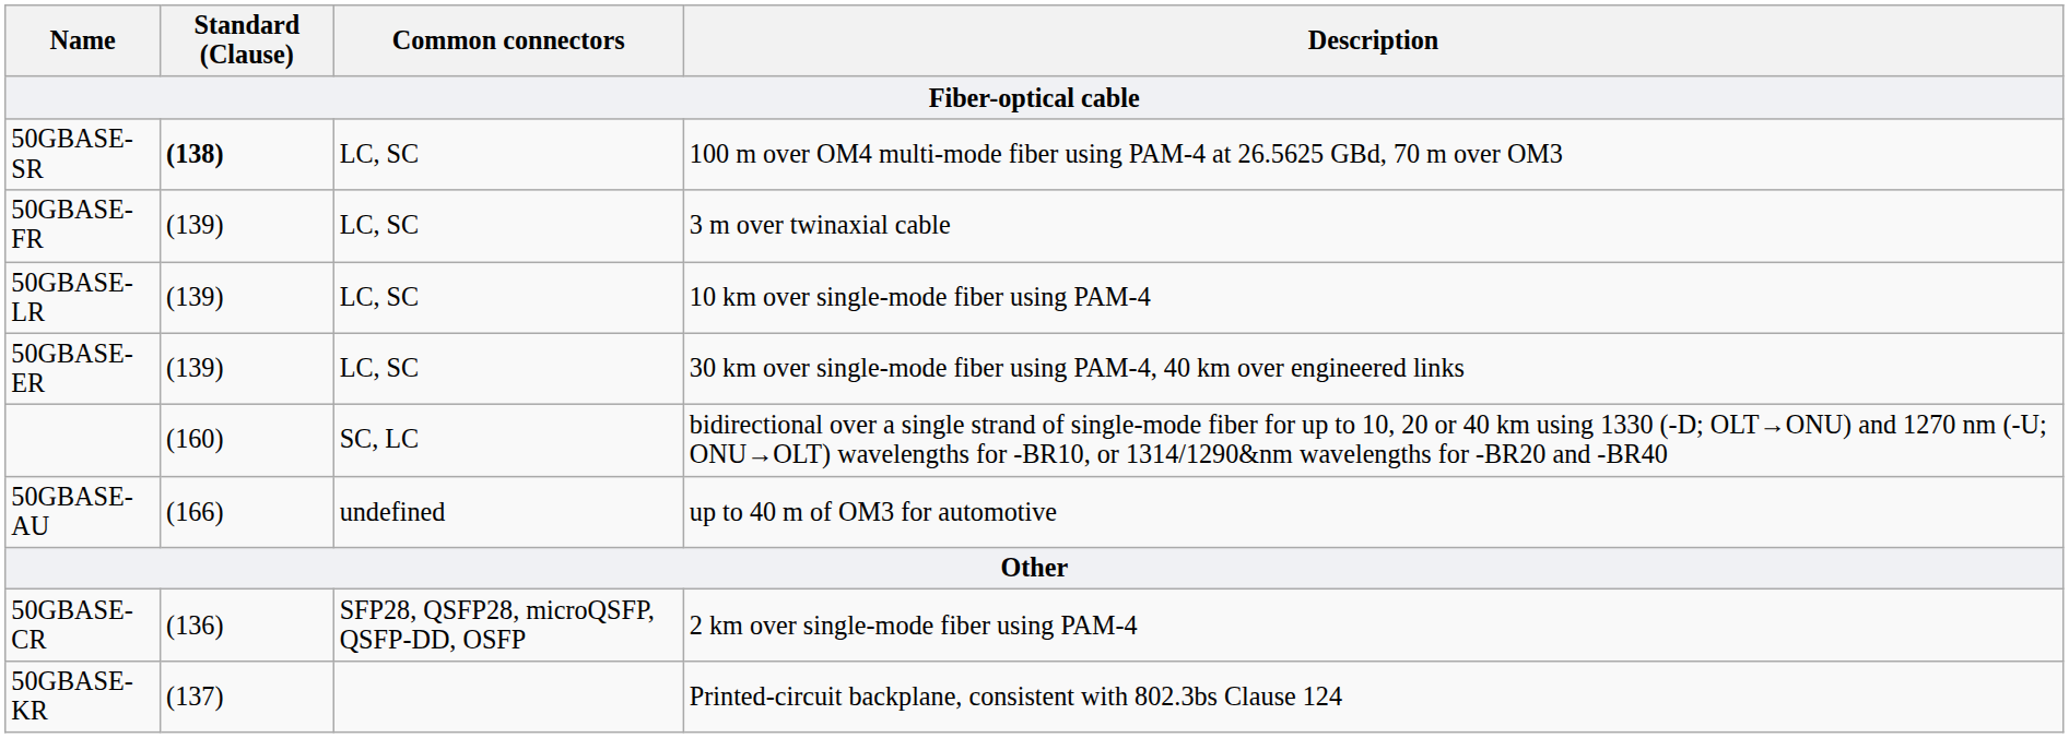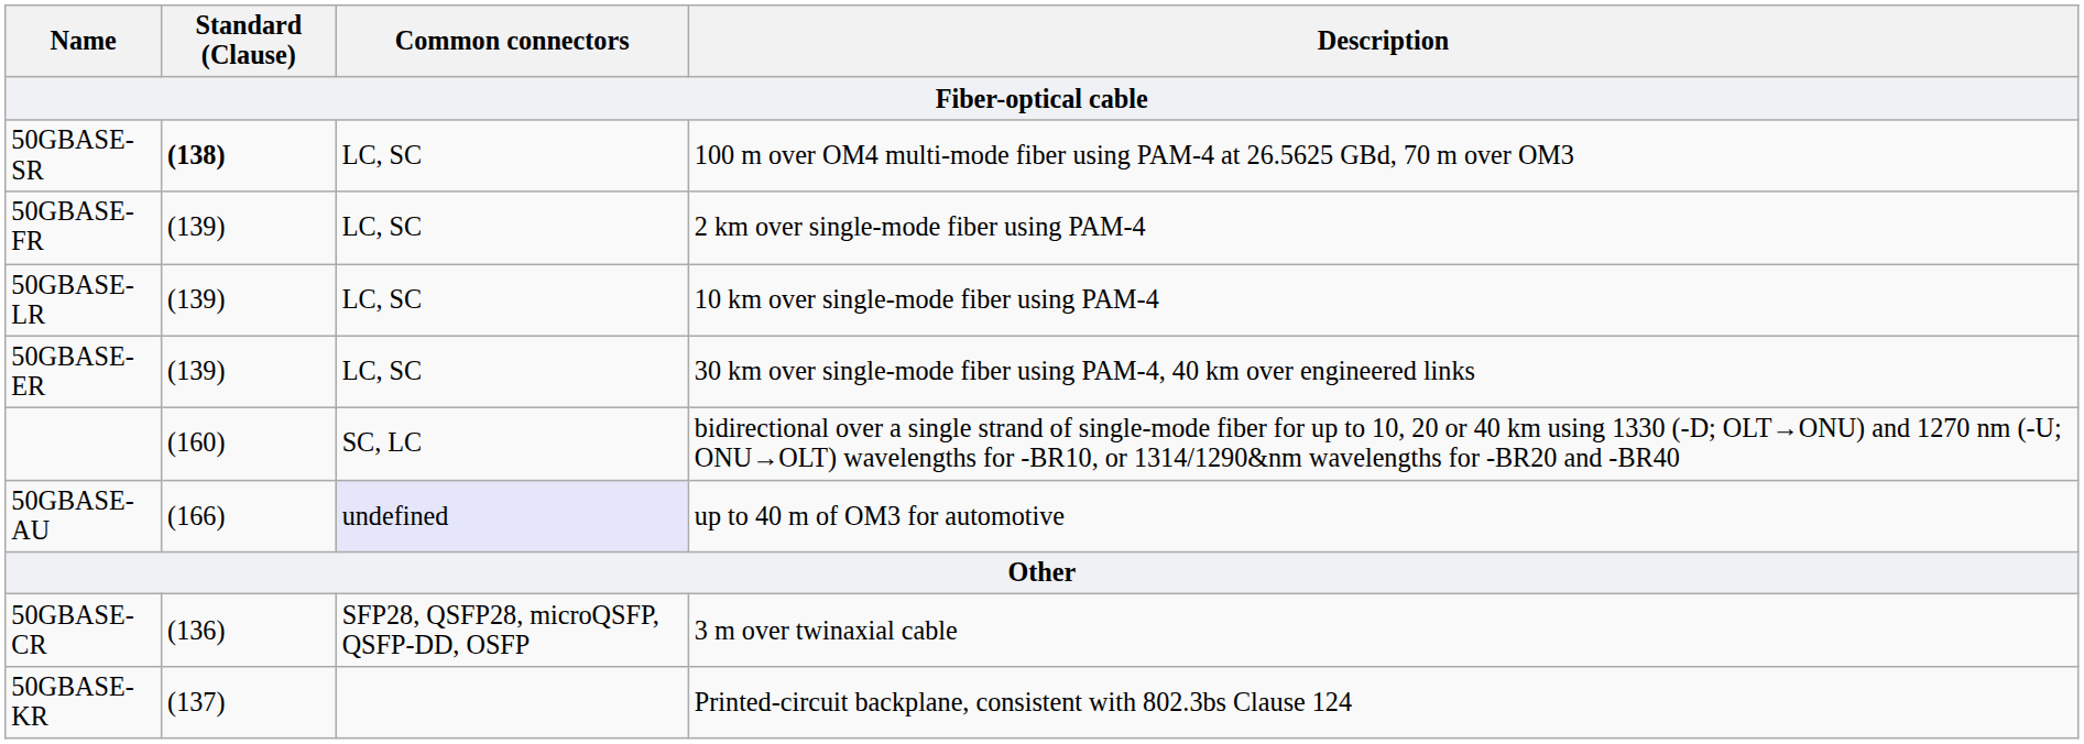50GBASE-FR | Description: 3 m over twinaxial cable -> 2 km over single-mode fiber using PAM-4
50GBASE-AU | Common connectors: no background -> lavender background
50GBASE-CR | Description: 2 km over single-mode fiber using PAM-4 -> 3 m over twinaxial cable
